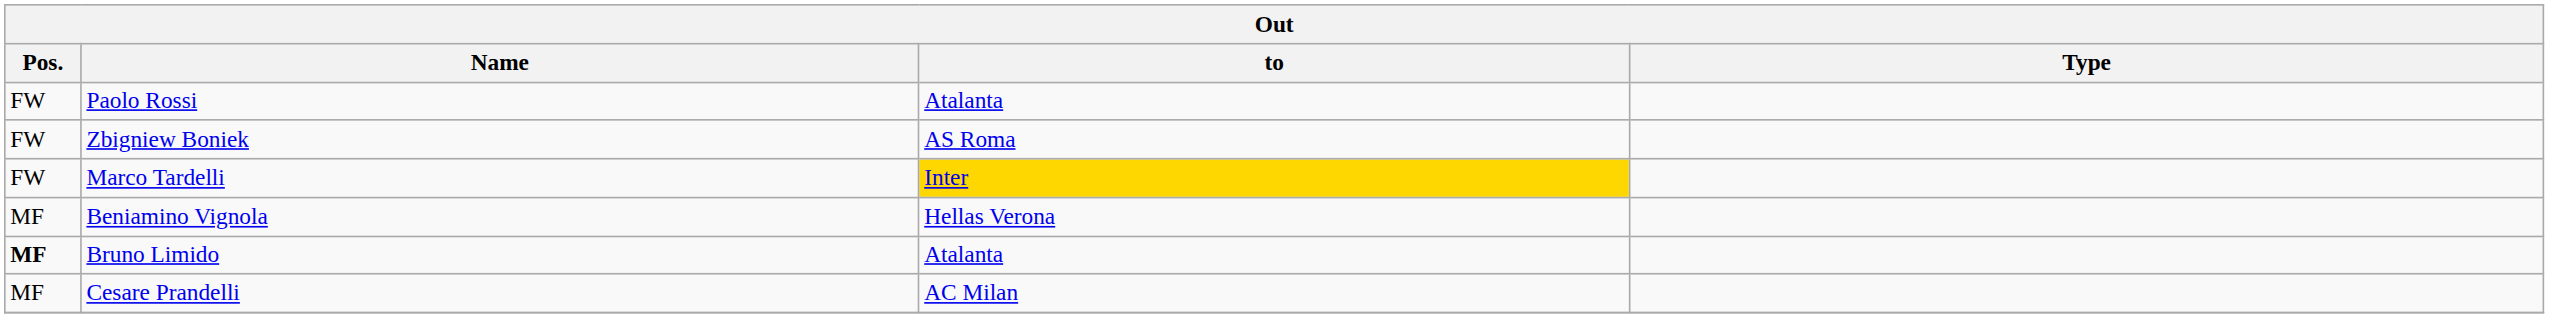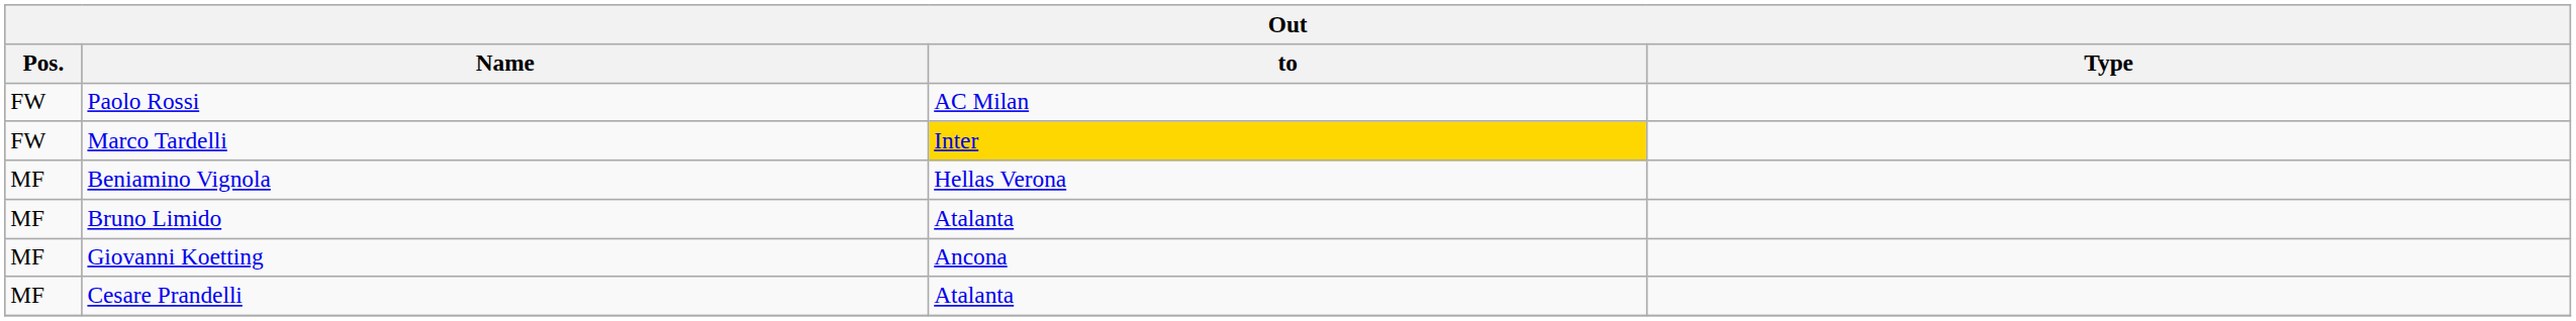Paolo Rossi | to: Atalanta -> AC Milan
- row: FW | Zbigniew Boniek | AS Roma
Bruno Limido | Pos.: bold -> normal
+ row: MF | Giovanni Koetting | Ancona
Cesare Prandelli | to: AC Milan -> Atalanta
